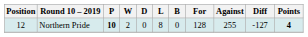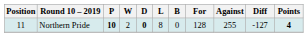Northern Pride | Position: 12 -> 11
Northern Pride | D: normal -> bold
